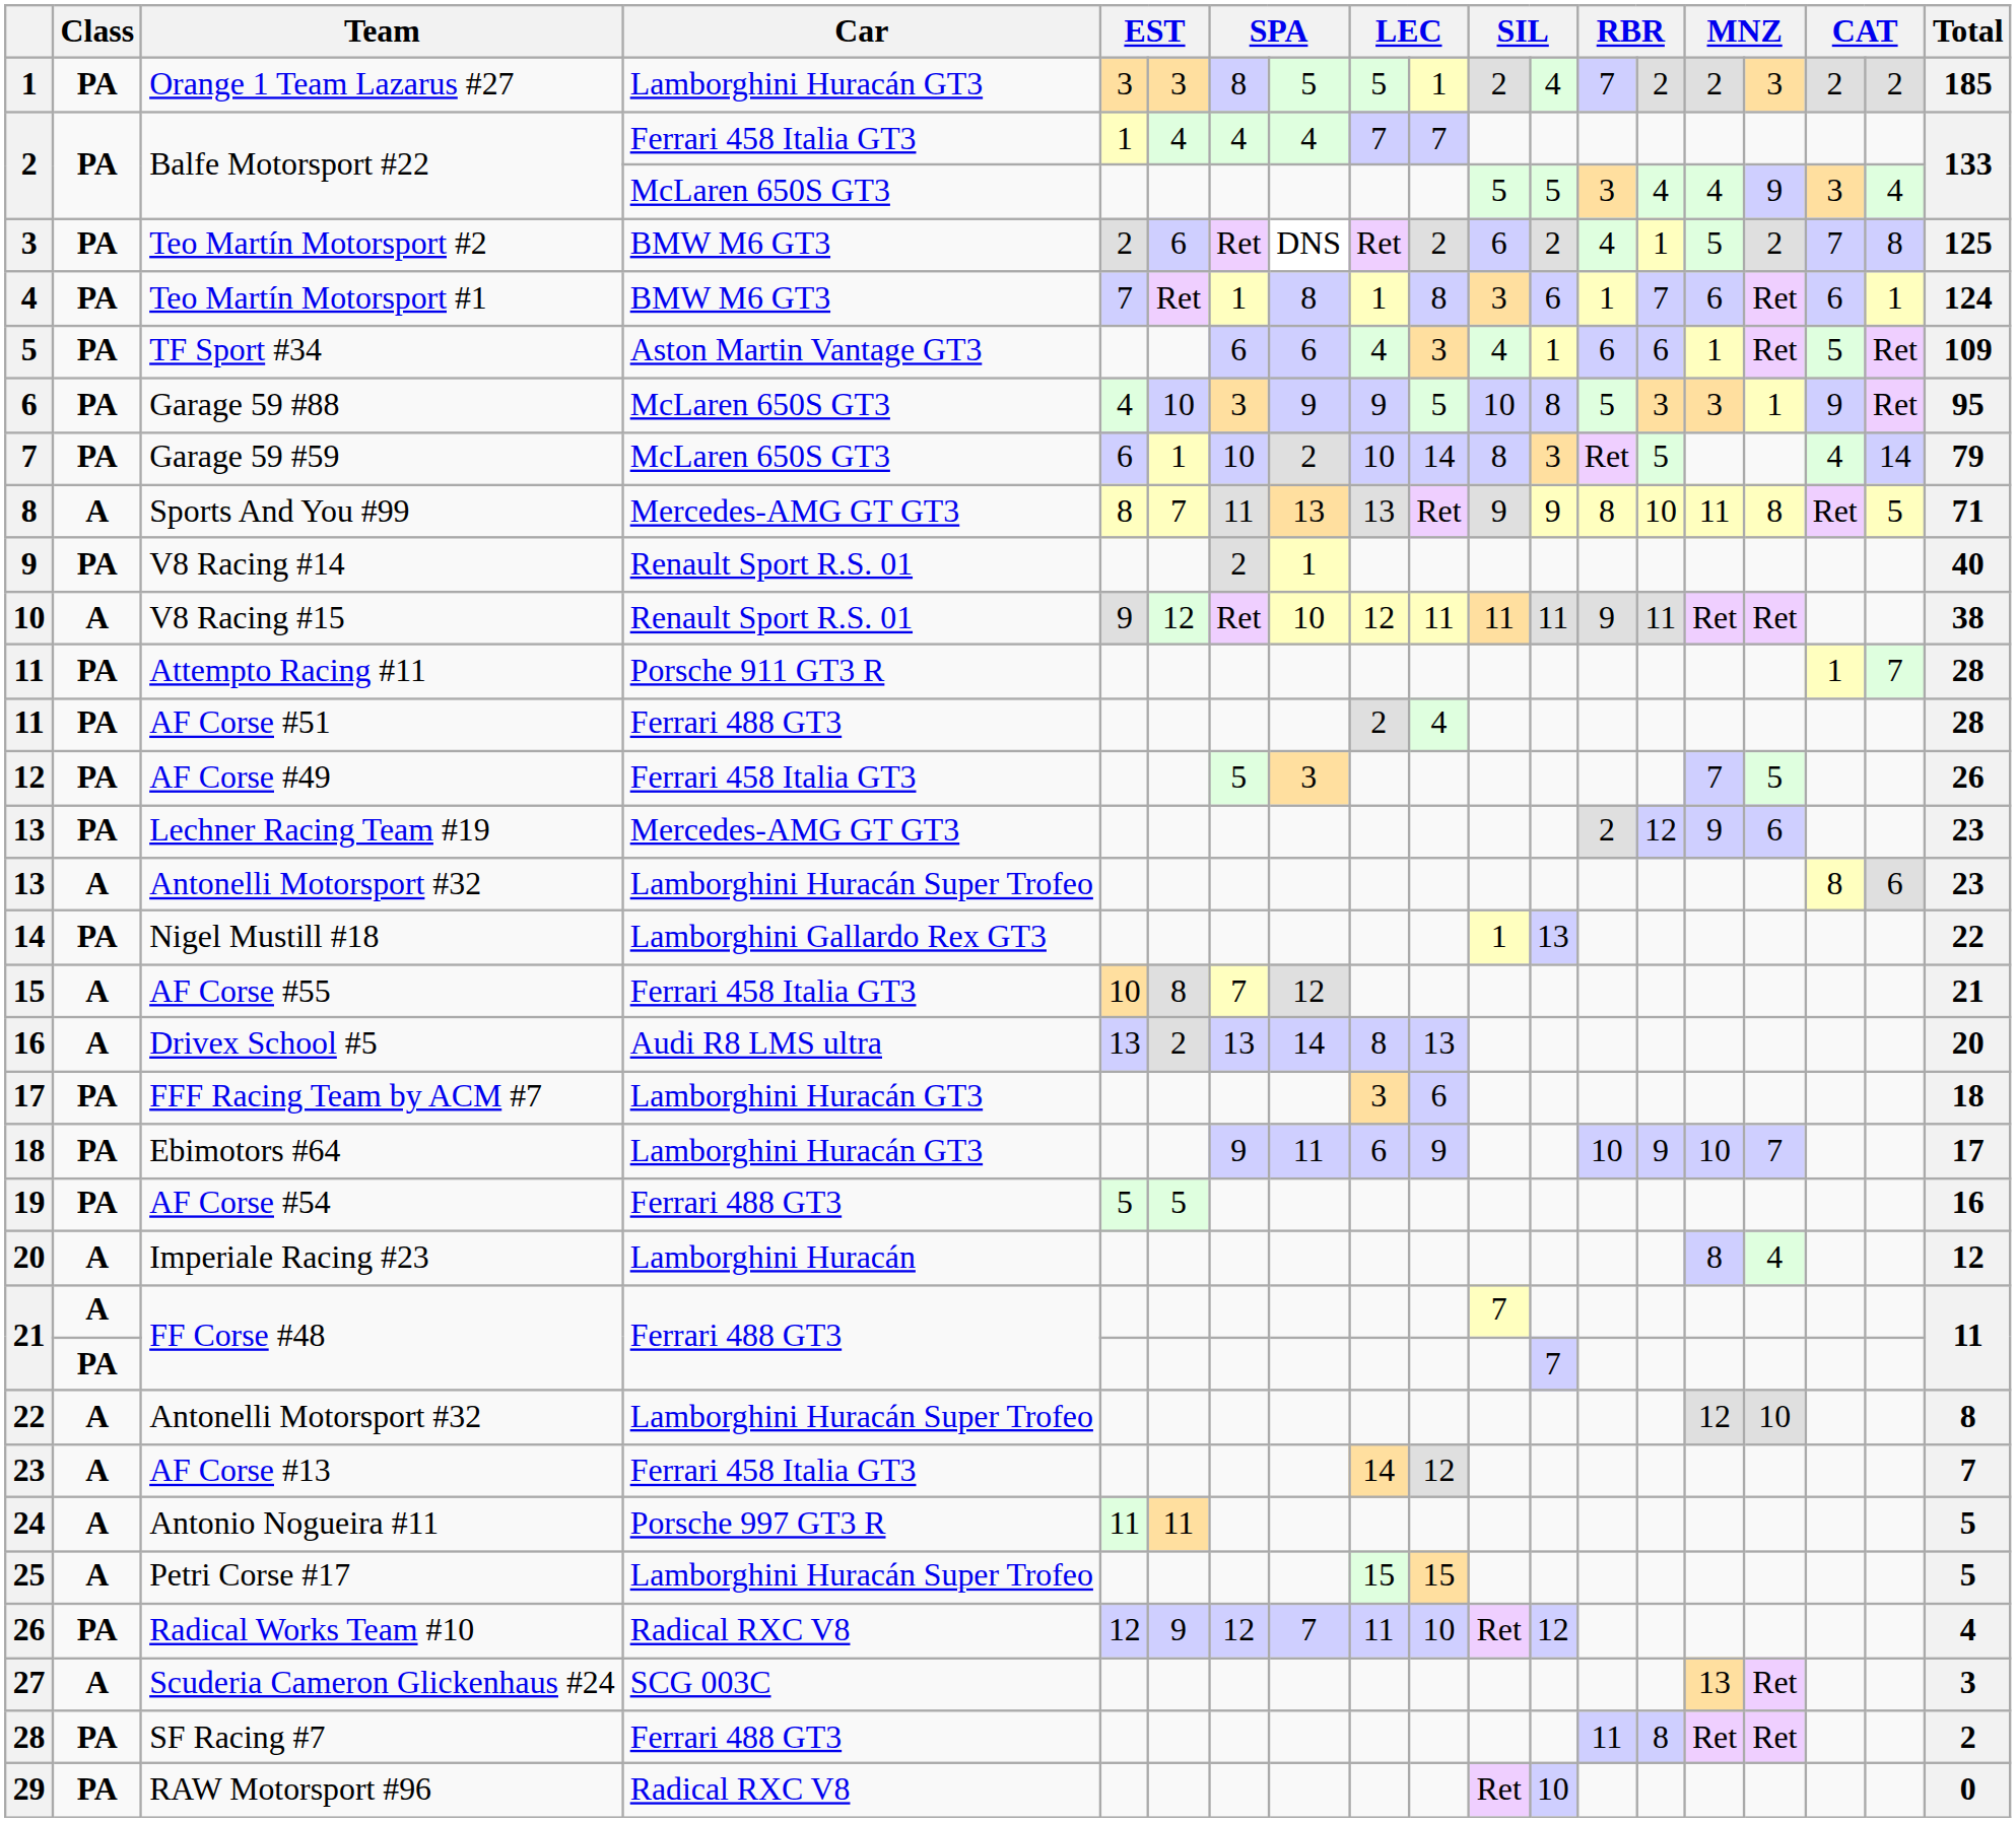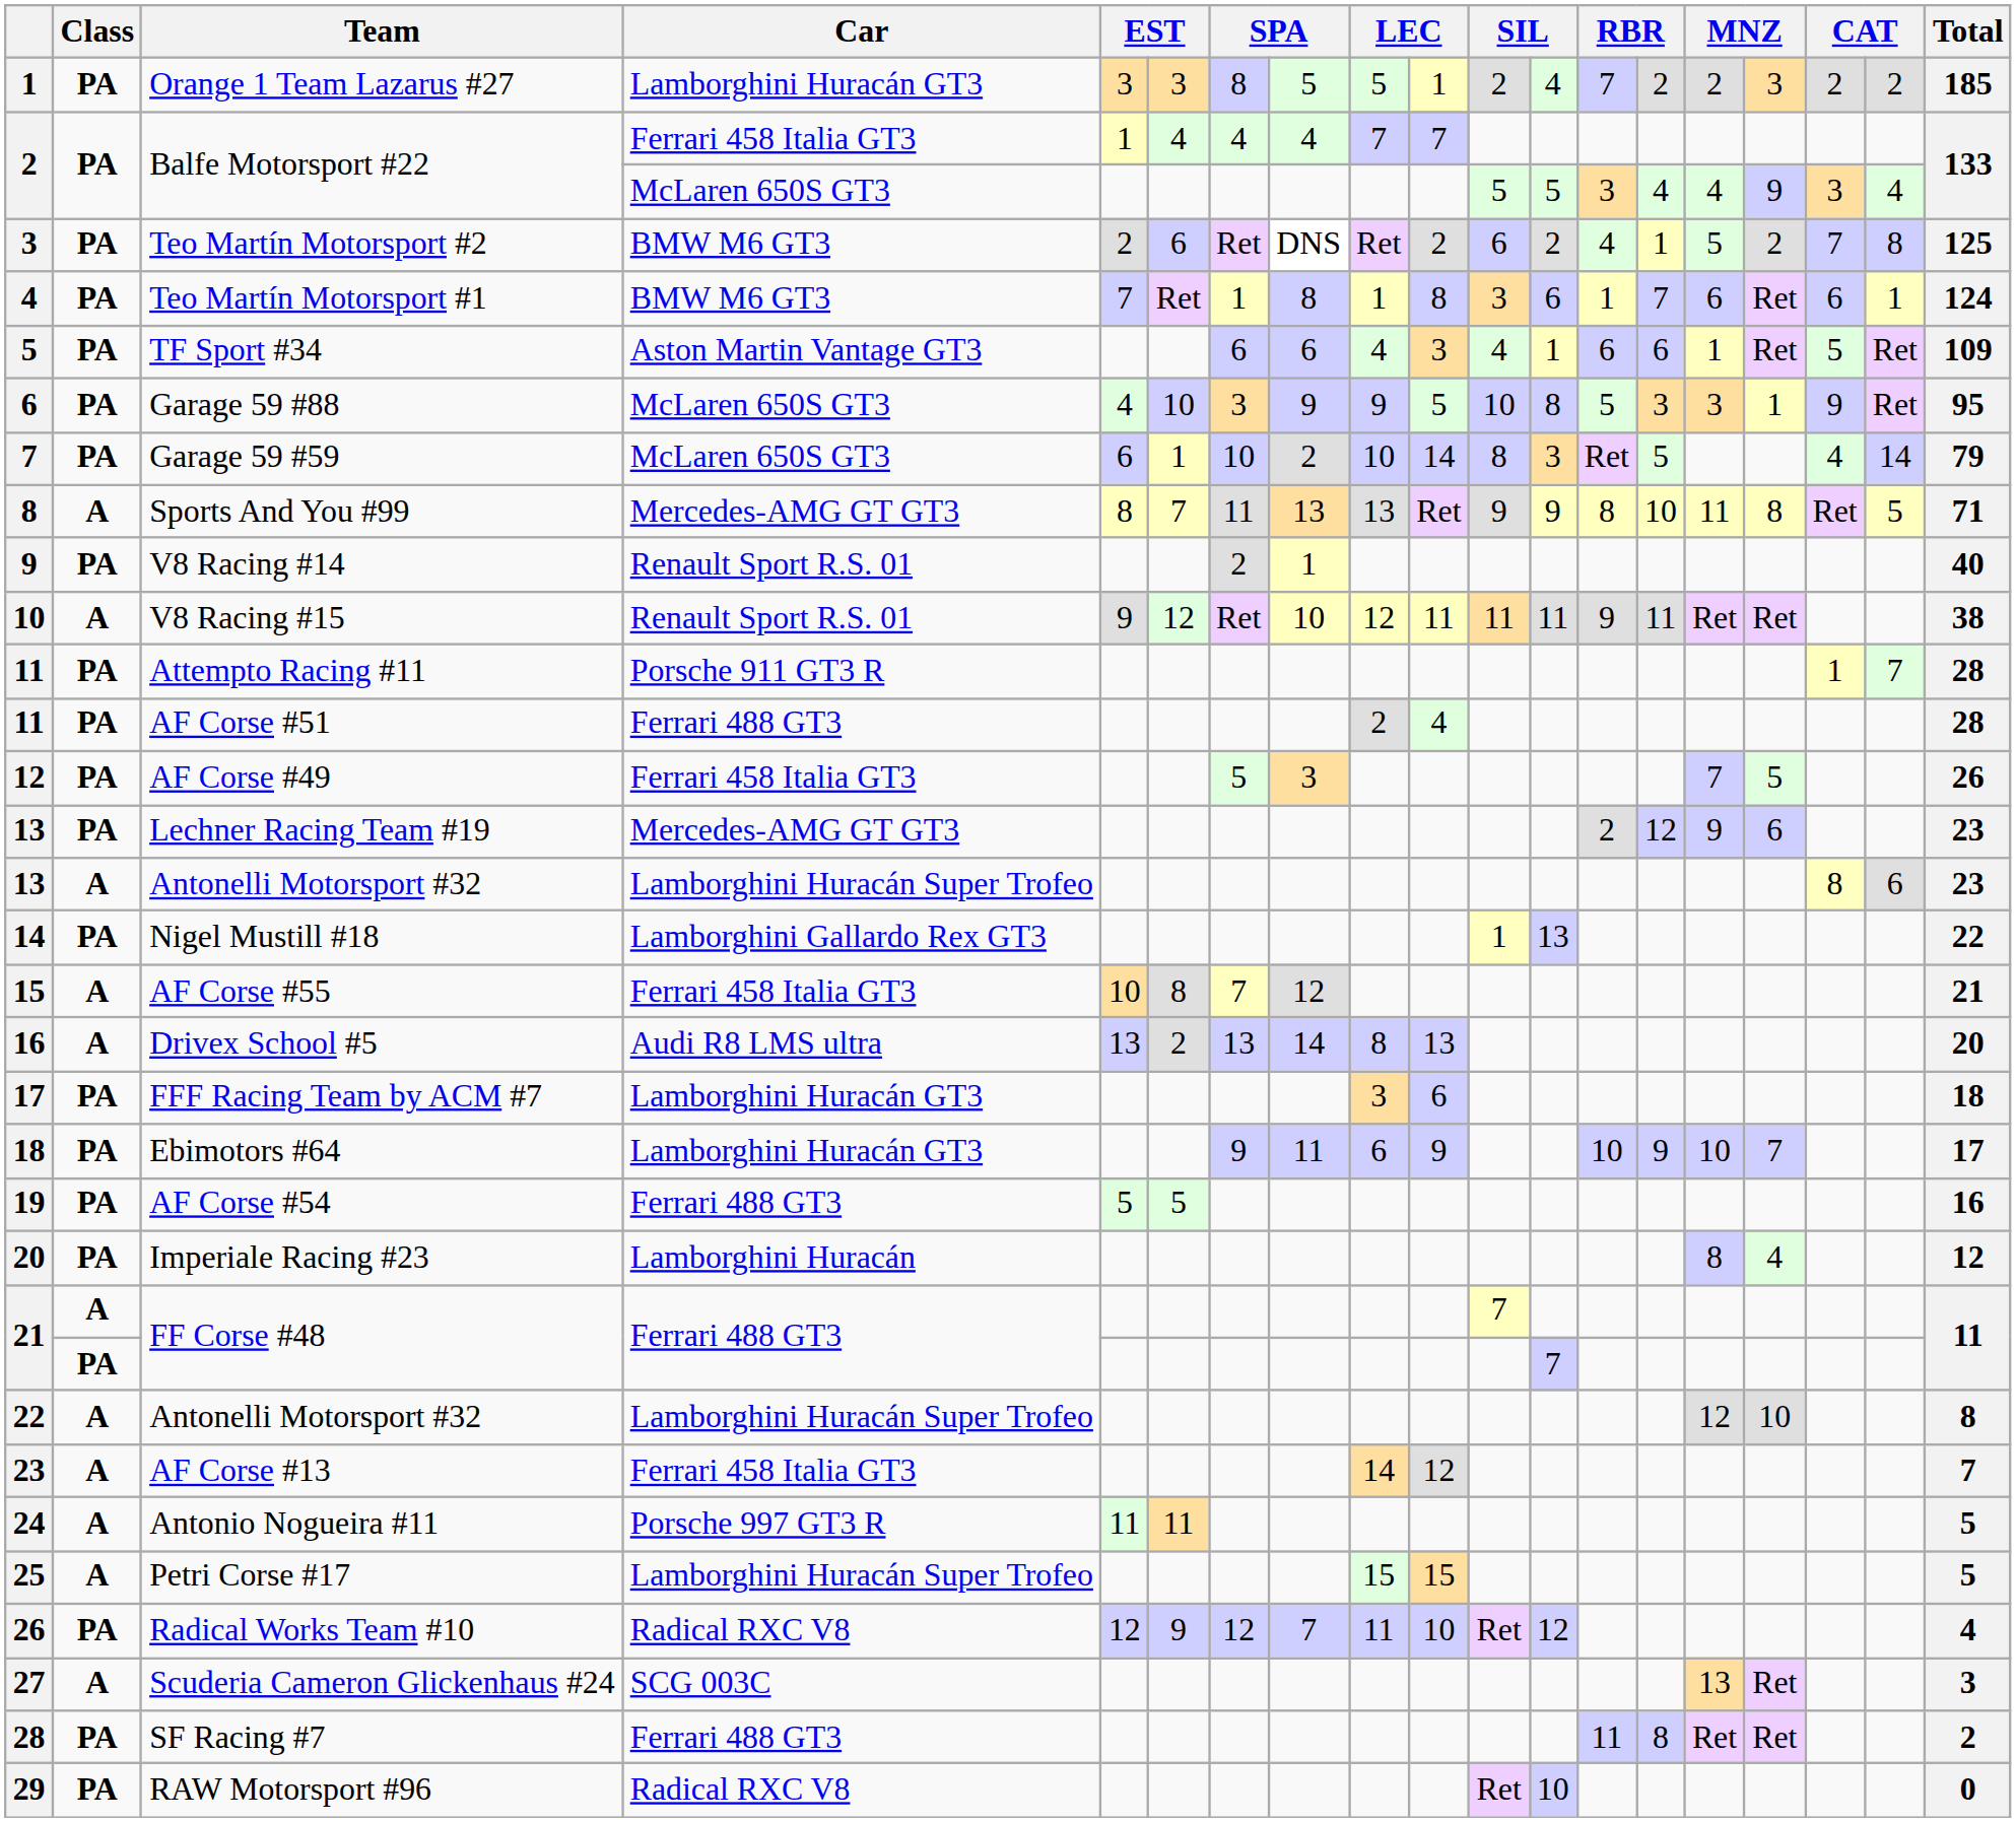Imperiale Racing #23 | Class: A -> PA
